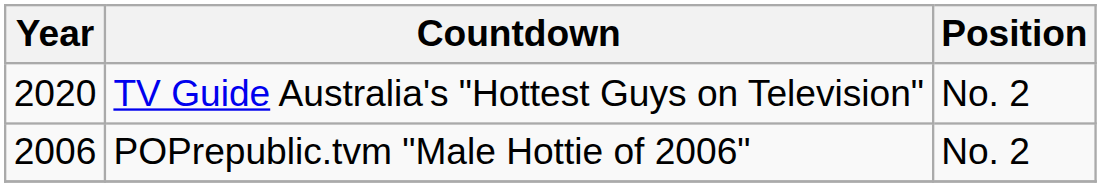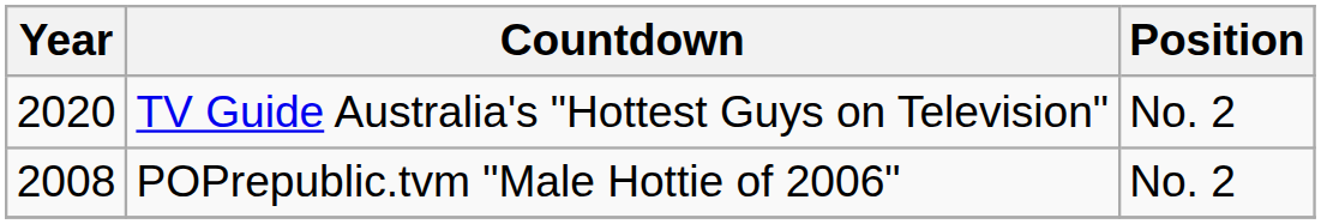POPrepublic.tvm "Male Hottie of 2006" | Year: 2006 -> 2008
